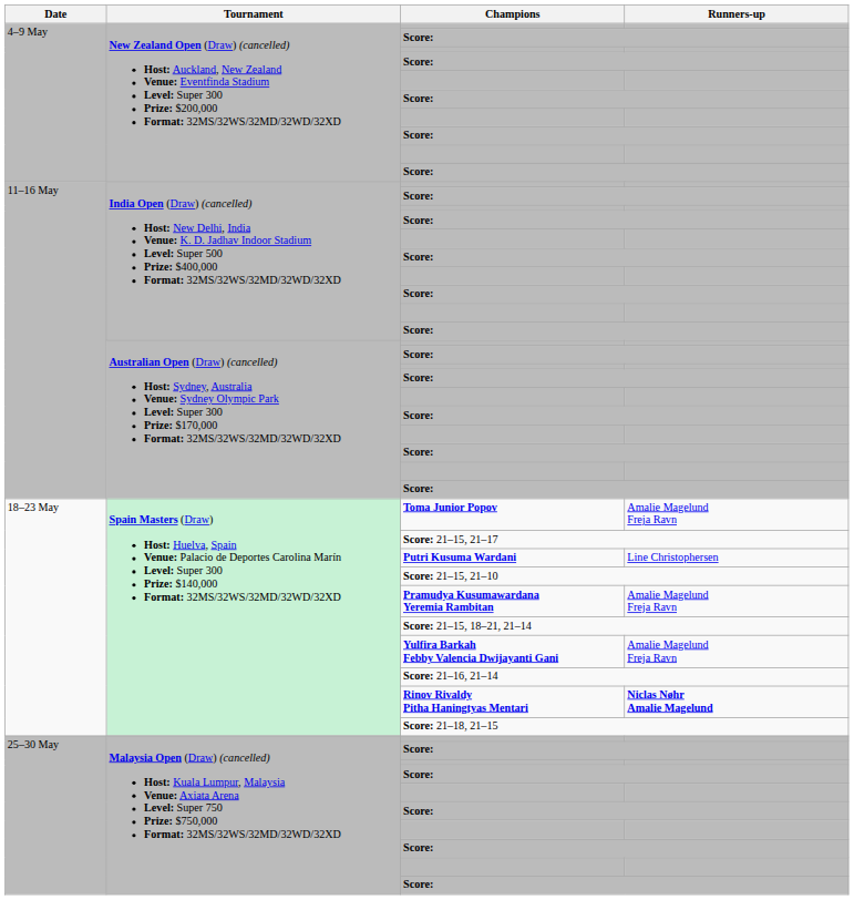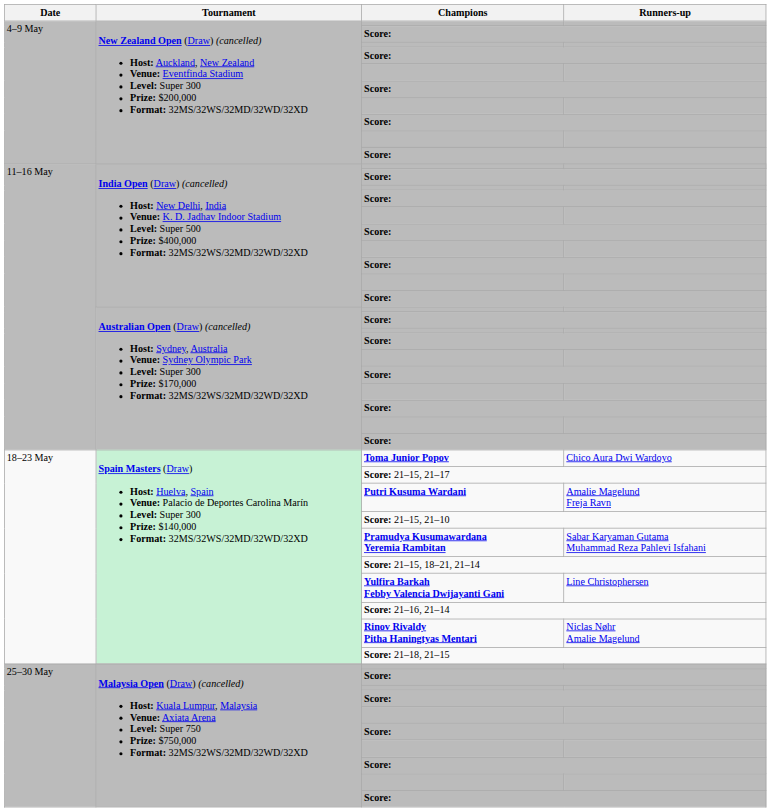Toma Junior Popov | Runners-up: Amalie Magelund Freja Ravn -> Chico Aura Dwi Wardoyo
Putri Kusuma Wardani | Runners-up: Line Christophersen -> Amalie Magelund Freja Ravn
Pramudya Kusumawardana Yeremia Rambitan | Runners-up: Amalie Magelund Freja Ravn -> Sabar Karyaman Gutama Muhammad Reza Pahlevi Isfahani
Yulfira Barkah Febby Valencia Dwijayanti Gani | Runners-up: Amalie Magelund Freja Ravn -> Line Christophersen
Rinov Rivaldy Pitha Haningtyas Mentari | Runners-up: bold -> normal
